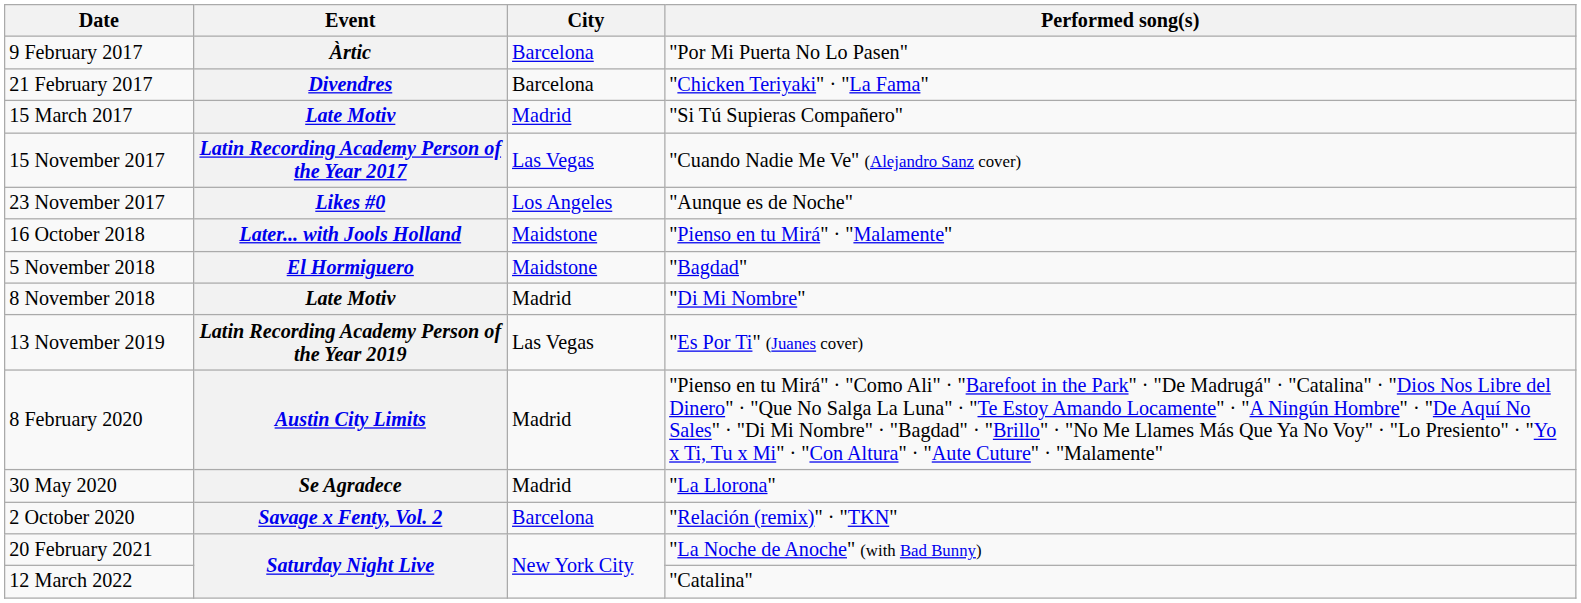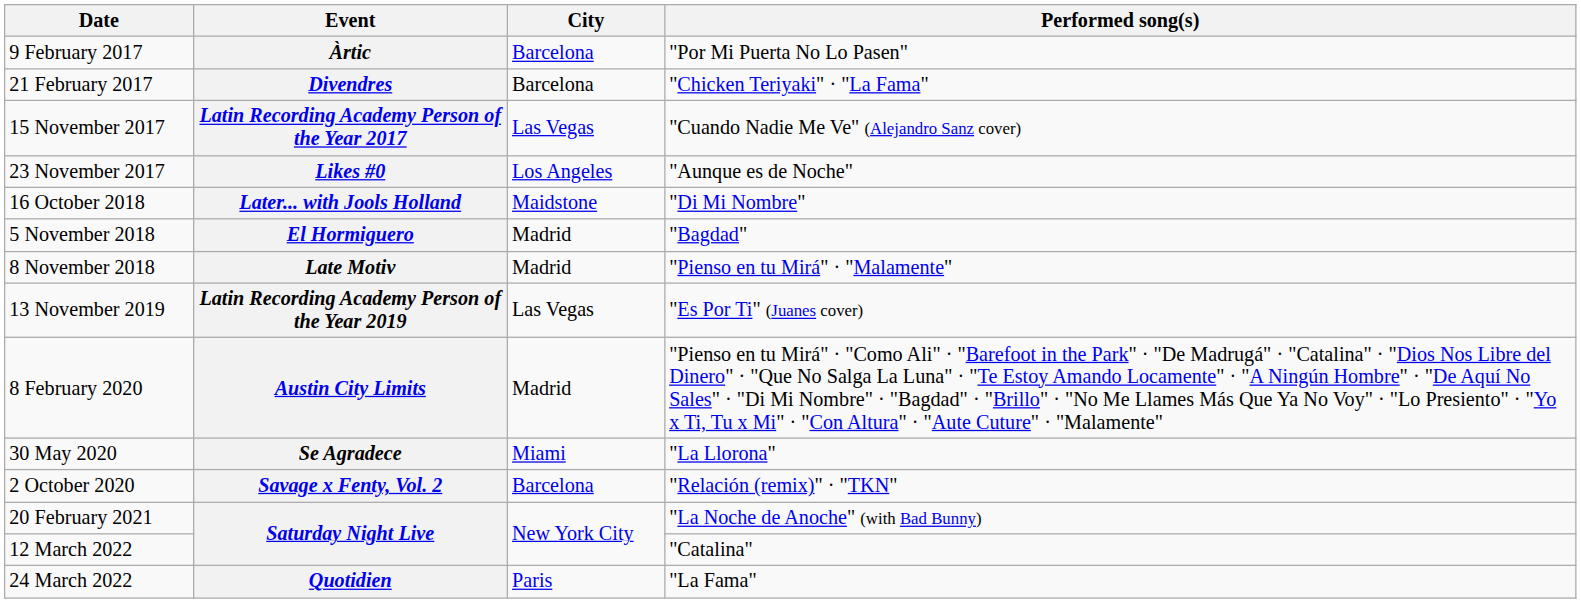- row: 15 March 2017 | Late Motiv | Madrid | "Si Tú Supieras Compañero"
16 October 2018 | Performed song(s): "Pienso en tu Mirá" · "Malamente" -> "Di Mi Nombre"
5 November 2018 | City: Maidstone -> Madrid
8 November 2018 | Performed song(s): "Di Mi Nombre" -> "Pienso en tu Mirá" · "Malamente"
30 May 2020 | City: Madrid -> Miami
+ row: 24 March 2022 | Quotidien | Paris | "La Fama"
